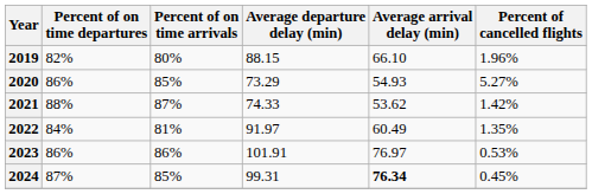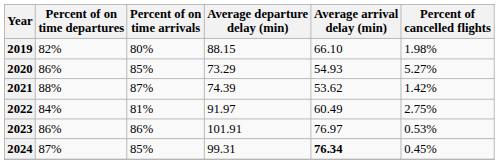2019 | Percent of cancelled flights: 1.96% -> 1.98%
2021 | Average departure delay (min): 74.33 -> 74.39
2022 | Percent of cancelled flights: 1.35% -> 2.75%
